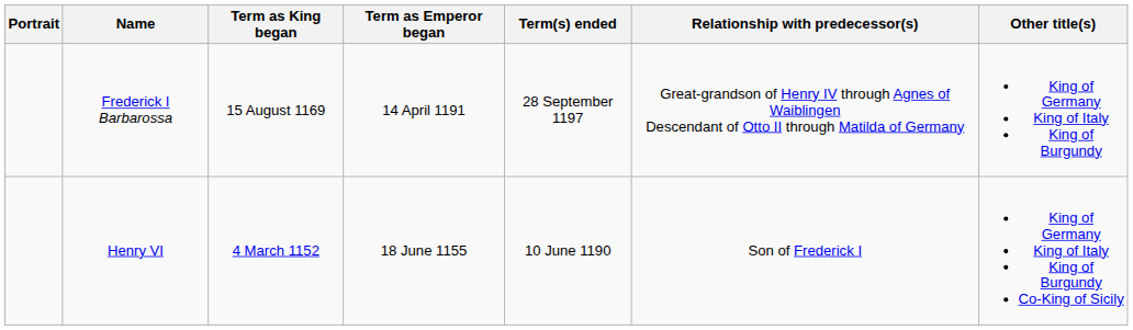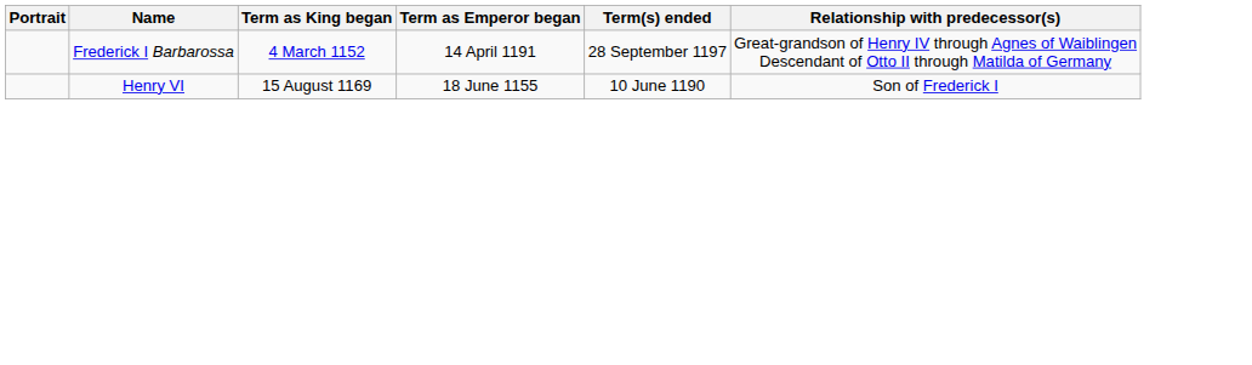- column: Other title(s) | King of Germany King of Italy King of Burgundy | King of Germany King of Italy King of Burgundy Co-King of Sicily
Frederick I Barbarossa | Term as King began: 15 August 1169 -> 4 March 1152
Henry VI | Term as King began: 4 March 1152 -> 15 August 1169
